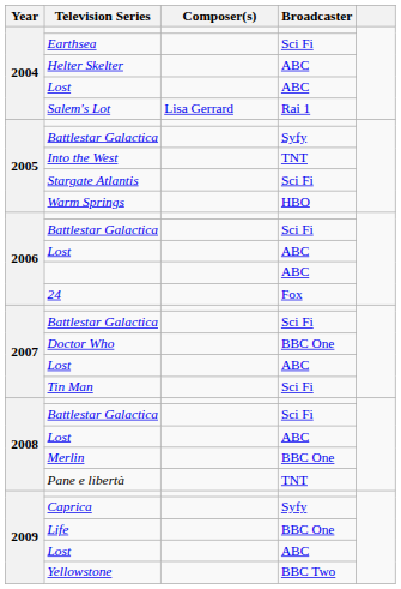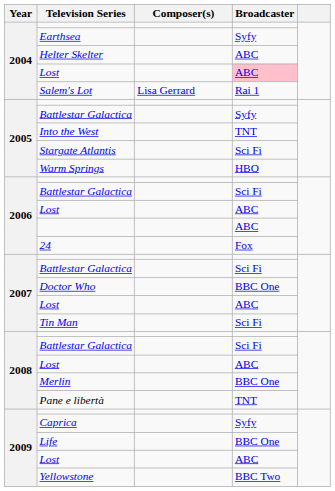Earthsea | Broadcaster: Sci Fi -> Syfy
2004 / Lost | Broadcaster: no background -> pink background
